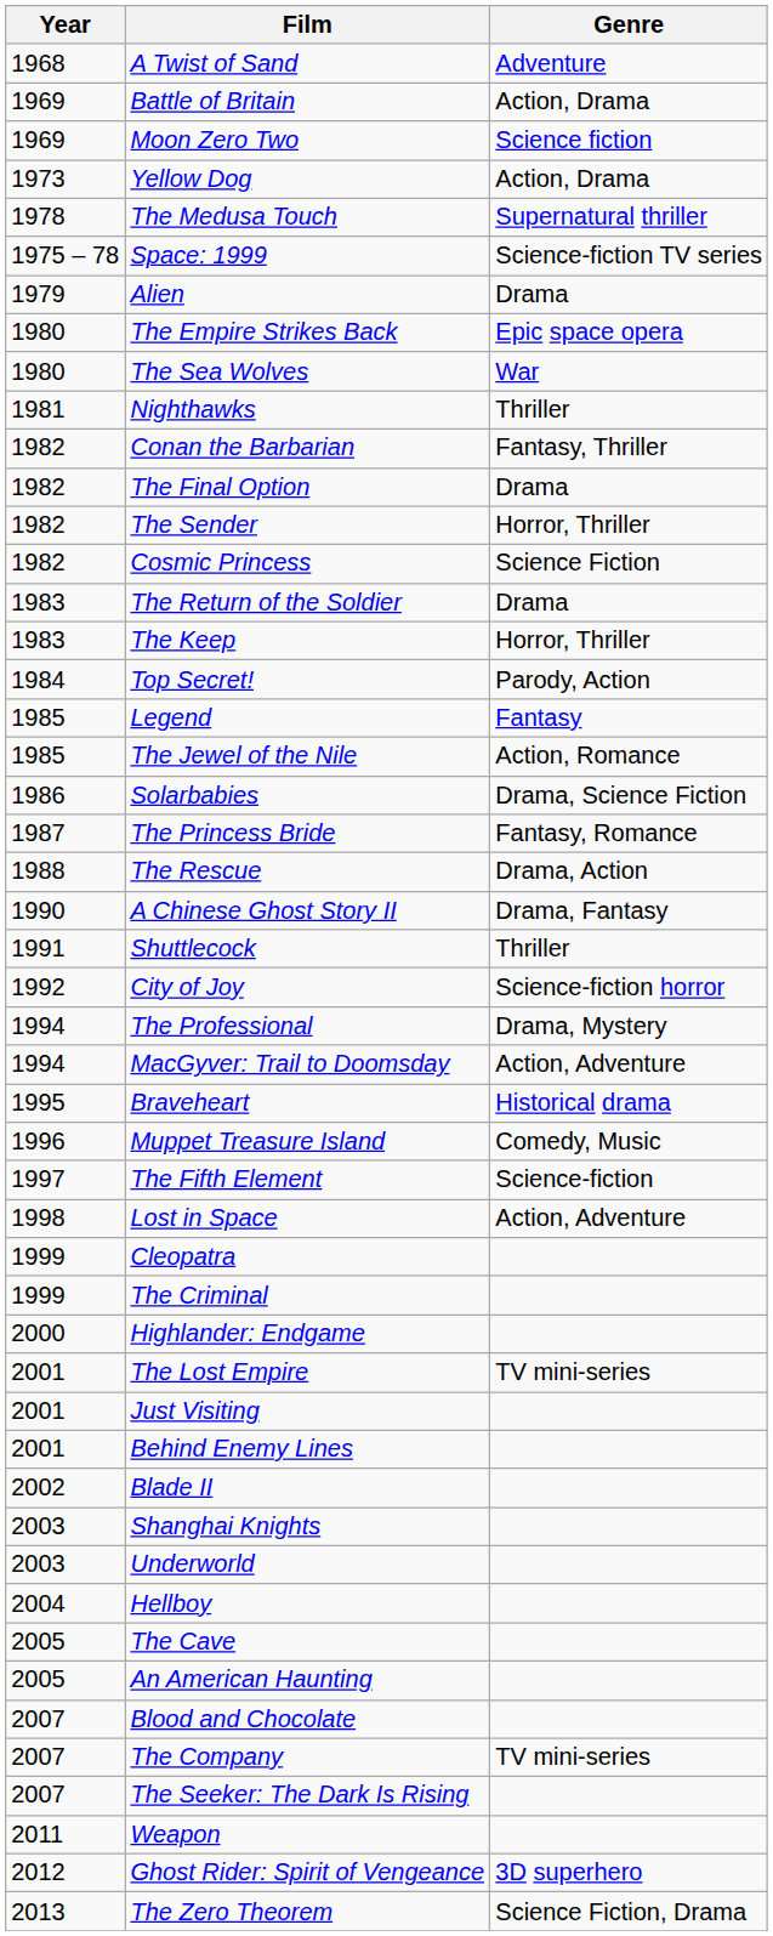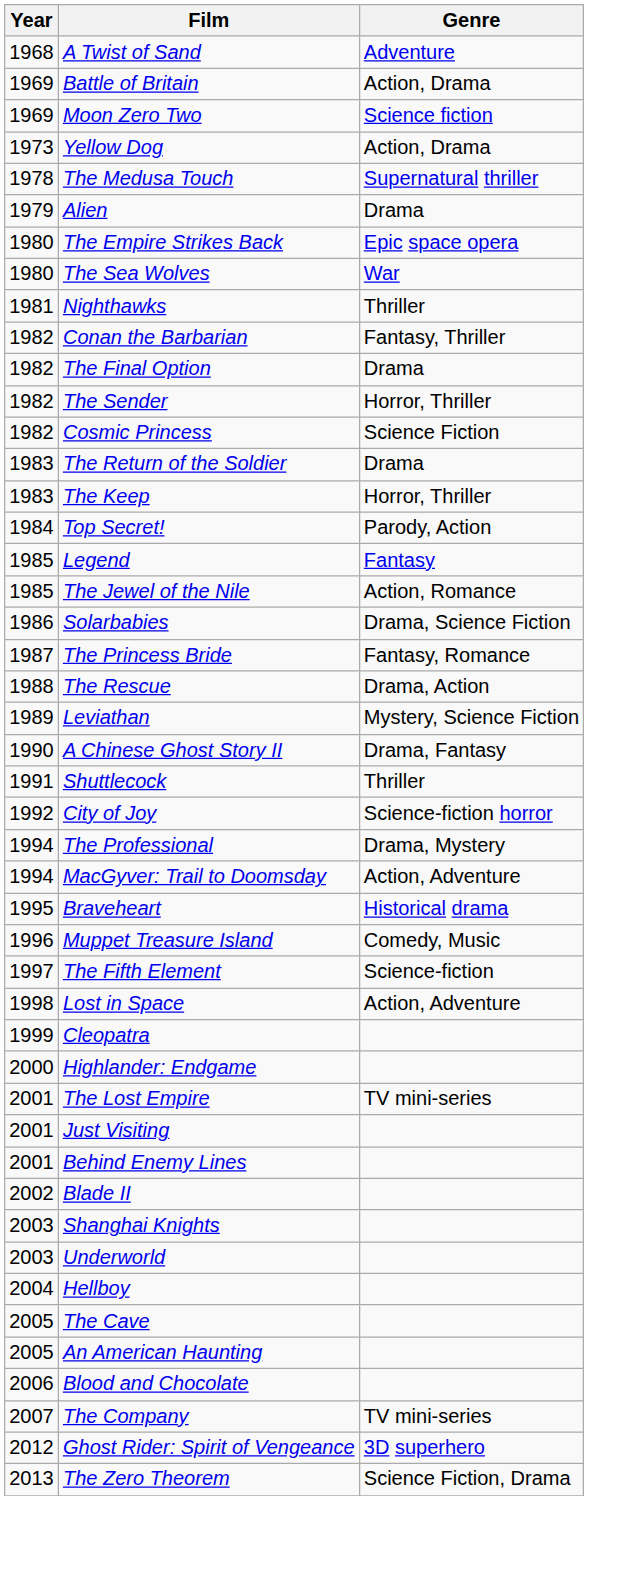- row: 1975 – 78 | Space: 1999 | Science-fiction TV series
+ row: 1989 | Leviathan | Mystery, Science Fiction
- row: 1999 | The Criminal
Blood and Chocolate | Year: 2007 -> 2006
- row: 2007 | The Seeker: The Dark Is Rising
- row: 2011 | Weapon
